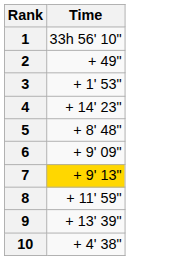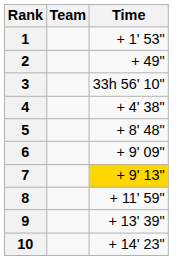+ column: Team
1 | Time: 33h 56' 10" -> + 1' 53"
3 | Time: + 1' 53" -> 33h 56' 10"
4 | Time: + 14' 23" -> + 4' 38"
10 | Time: + 4' 38" -> + 14' 23"
